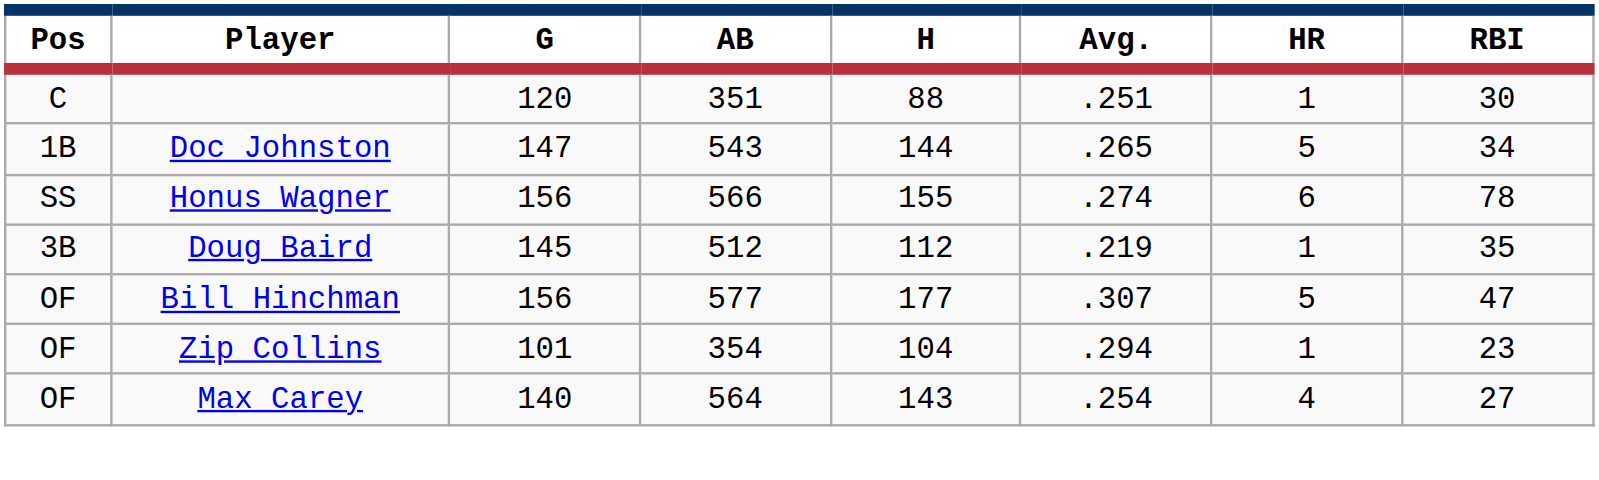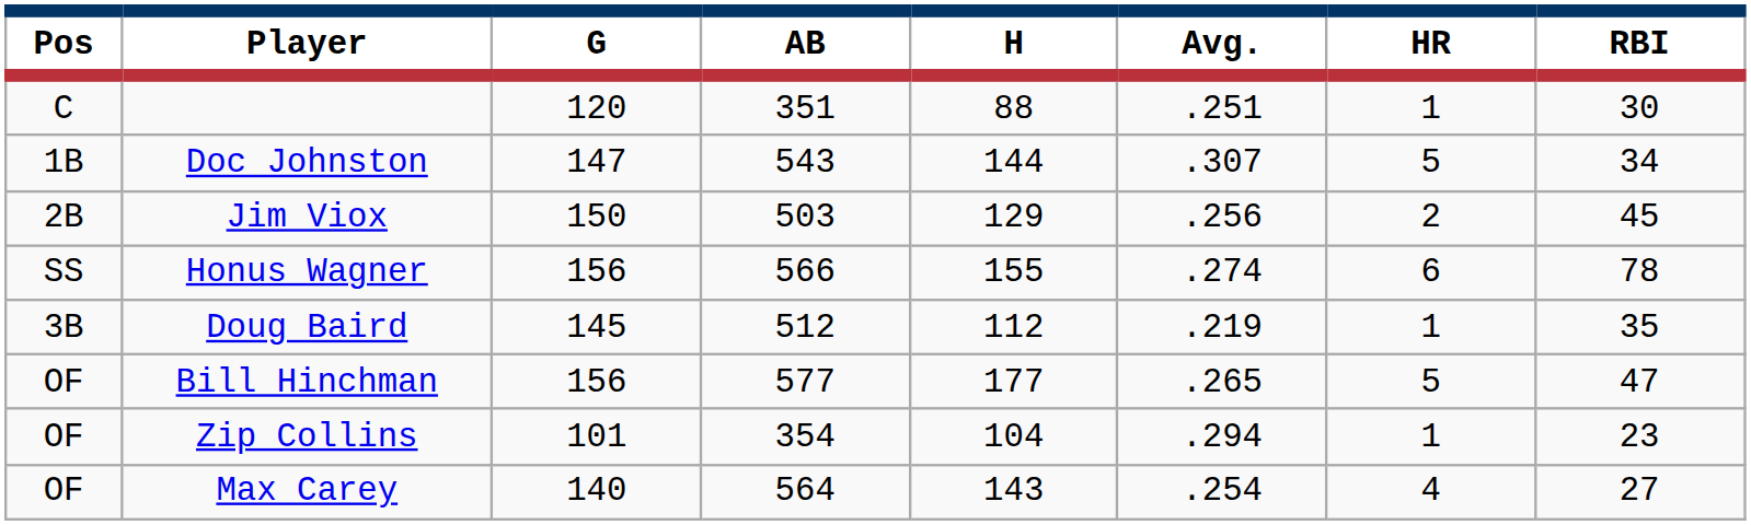Doc Johnston | Avg.: .265 -> .307
+ row: 2B | Jim Viox | 150 | 503 | 129 | .256 | 2 | 45
Bill Hinchman | Avg.: .307 -> .265
